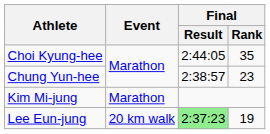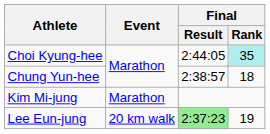Choi Kyung-hee | Final / Rank: no background -> paleturquoise background
Chung Yun-hee | Final / Rank: 23 -> 18
